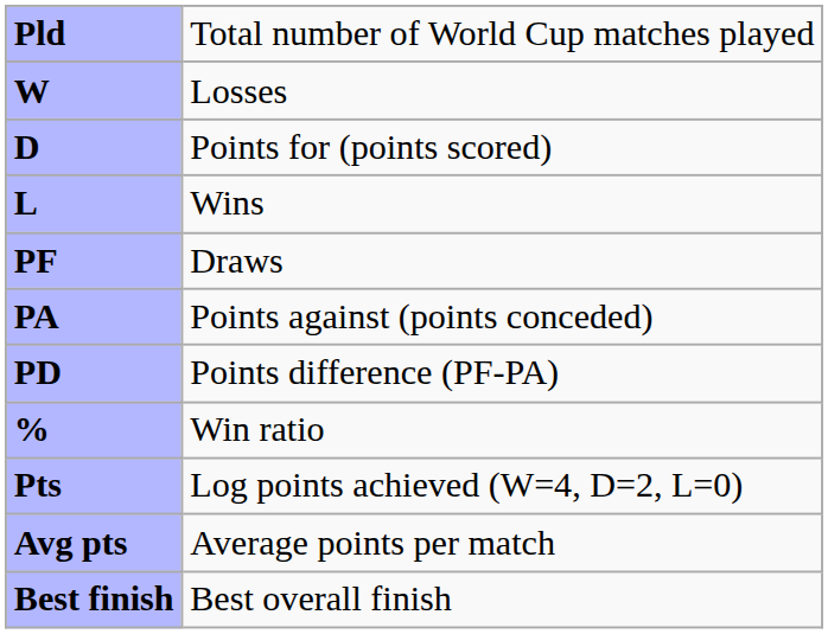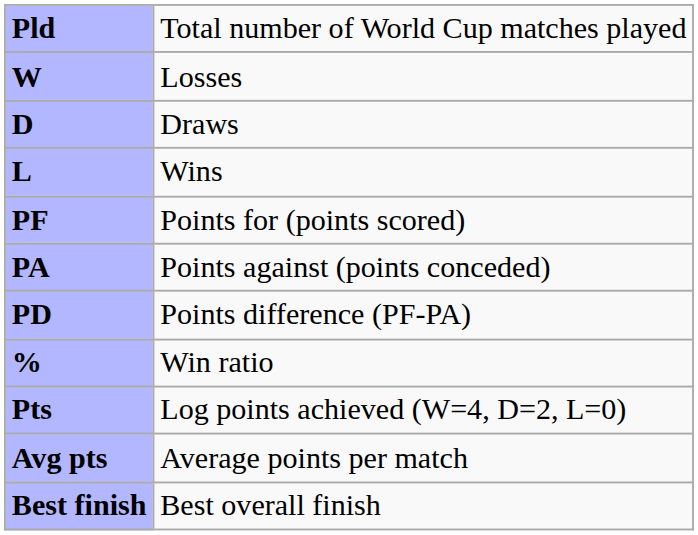D | column 2: Points for (points scored) -> Draws
PF | column 2: Draws -> Points for (points scored)
